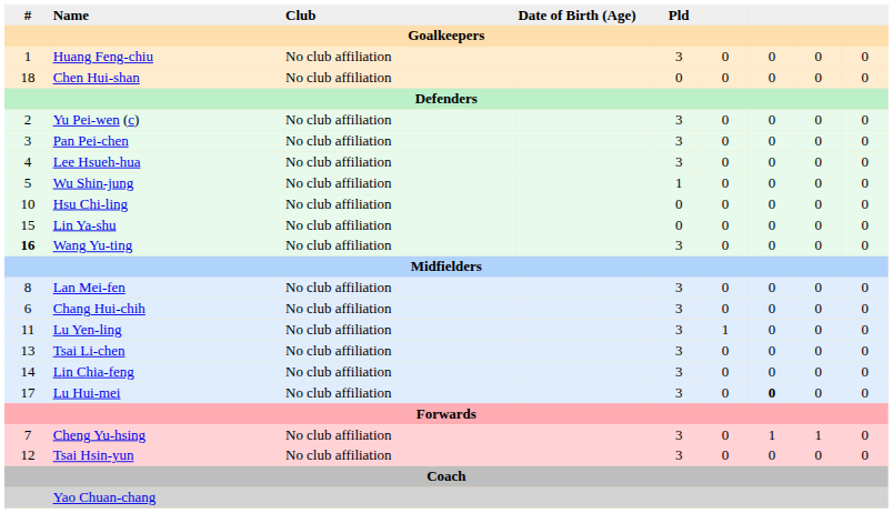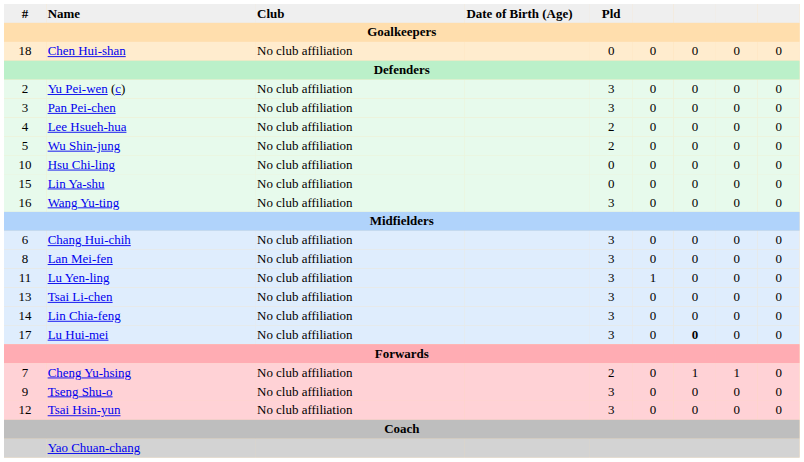- row: 1 | Huang Feng-chiu | No club affiliation | 3 | 0 | 0 | 0 | 0
Lee Hsueh-hua | Pld: 3 -> 2
Wu Shin-jung | Pld: 1 -> 2
Wang Yu-ting | #: bold -> normal
rows swapped: Chang Hui-chih <-> Lan Mei-fen
Cheng Yu-hsing | Pld: 3 -> 2
+ row: 9 | Tseng Shu-o | No club affiliation | 3 | 0 | 0 | 0 | 0
